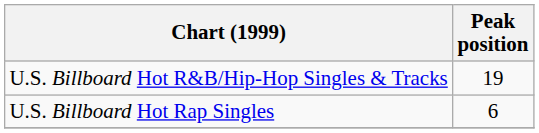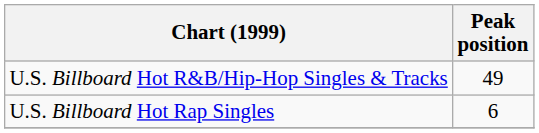U.S. Billboard Hot R&B/Hip-Hop Singles & Tracks | Peak position: 19 -> 49
